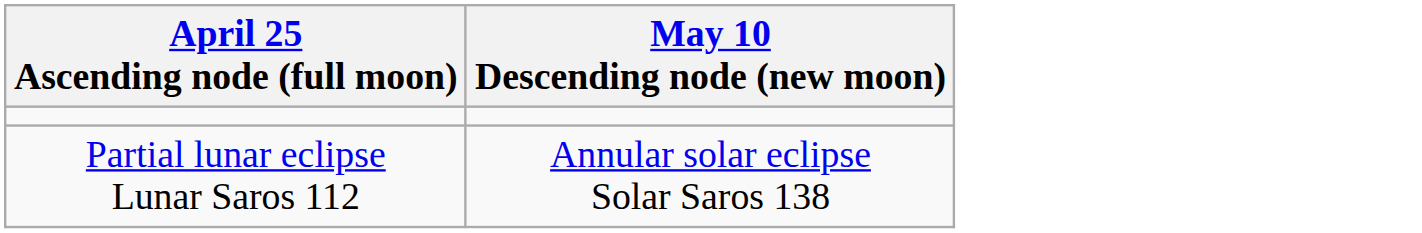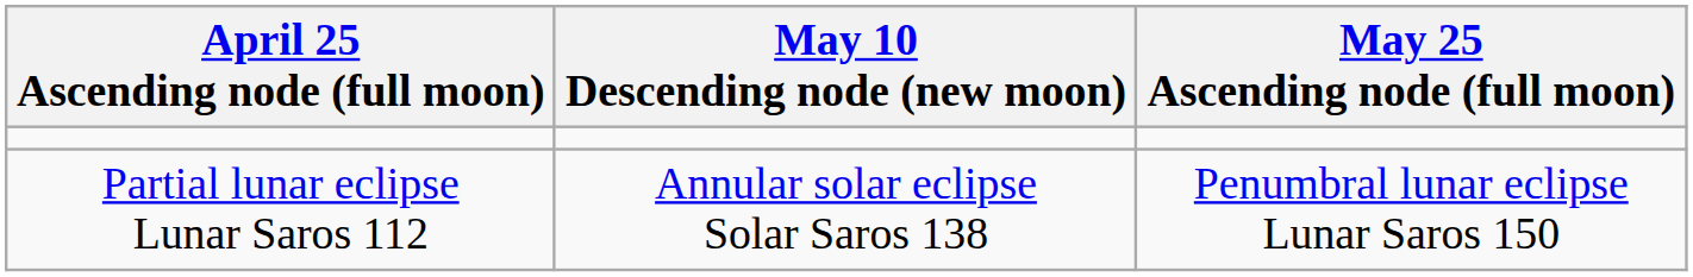+ column: May 25 Ascending node (full moon) | Penumbral lunar eclipse Lunar Saros 150
